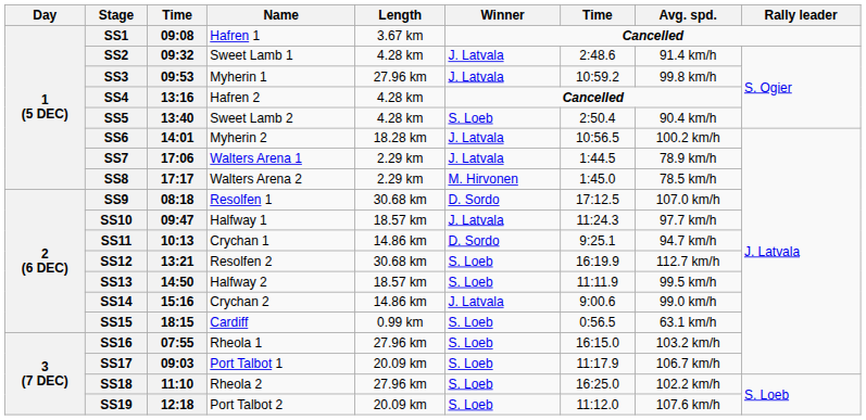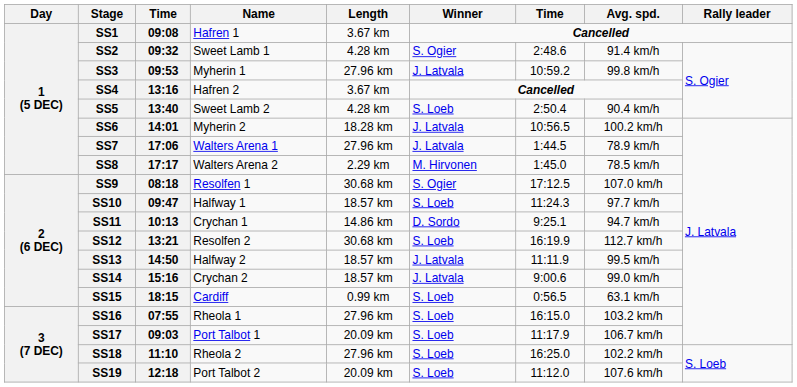SS2 | Winner: J. Latvala -> S. Ogier
SS4 | Length: 4.28 km -> 3.67 km
SS7 | Length: 2.29 km -> 27.96 km
SS9 | Winner: D. Sordo -> S. Ogier
SS10 | Winner: J. Latvala -> S. Loeb
SS13 | Winner: S. Loeb -> J. Latvala
SS14 | Length: 14.86 km -> 18.57 km
